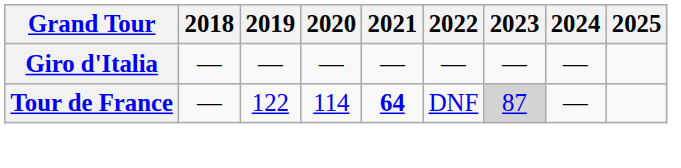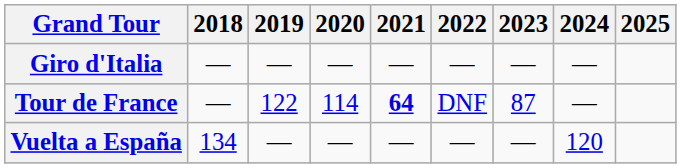Tour de France | 2023: lightgrey background -> no background
+ row: Vuelta a España | 134 | — | — | — | — | — | 120
